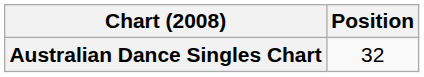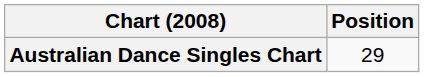Australian Dance Singles Chart | Position: 32 -> 29
